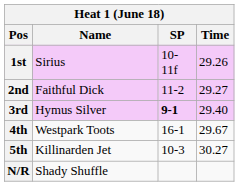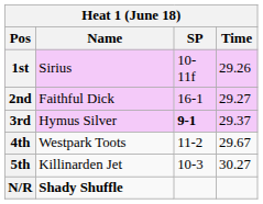2nd | SP: 11-2 -> 16-1
3rd | Time: 29.40 -> 29.37
4th | SP: 16-1 -> 11-2
N/R | Name: normal -> bold
